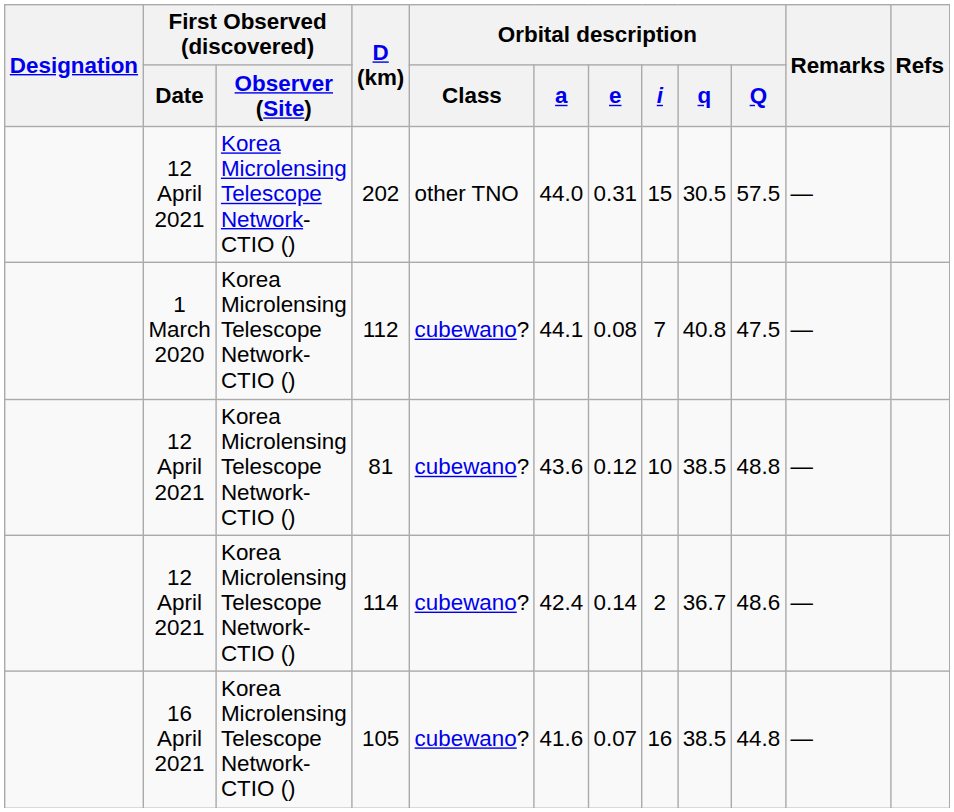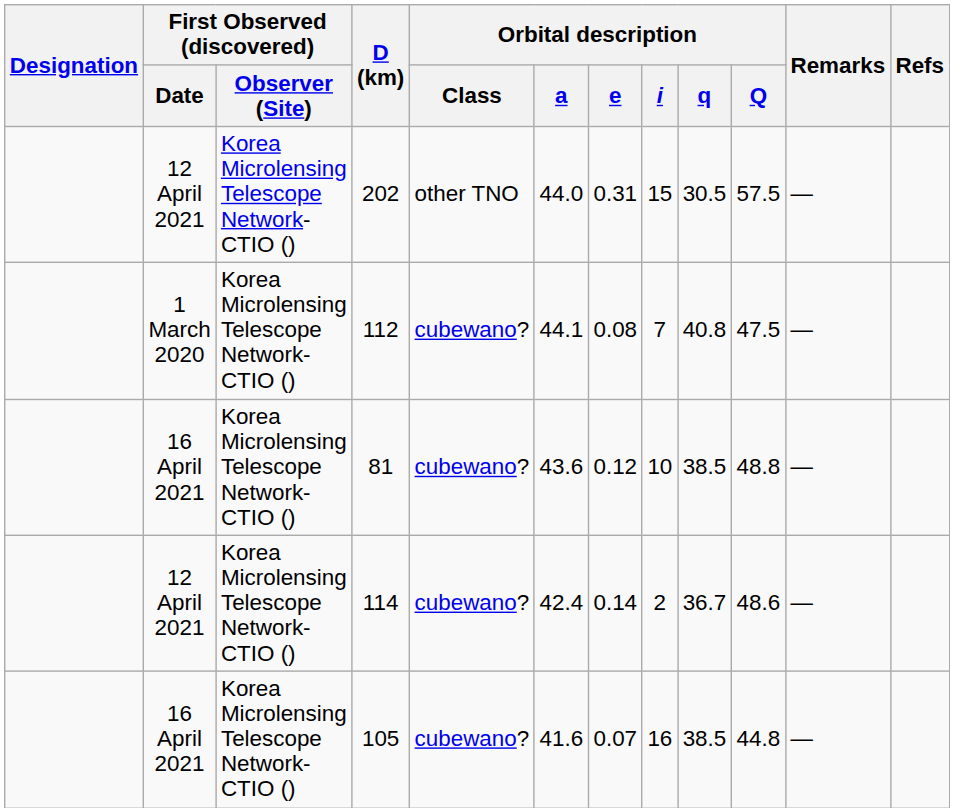81 | First Observed (discovered) / Date: 12 April 2021 -> 16 April 2021
